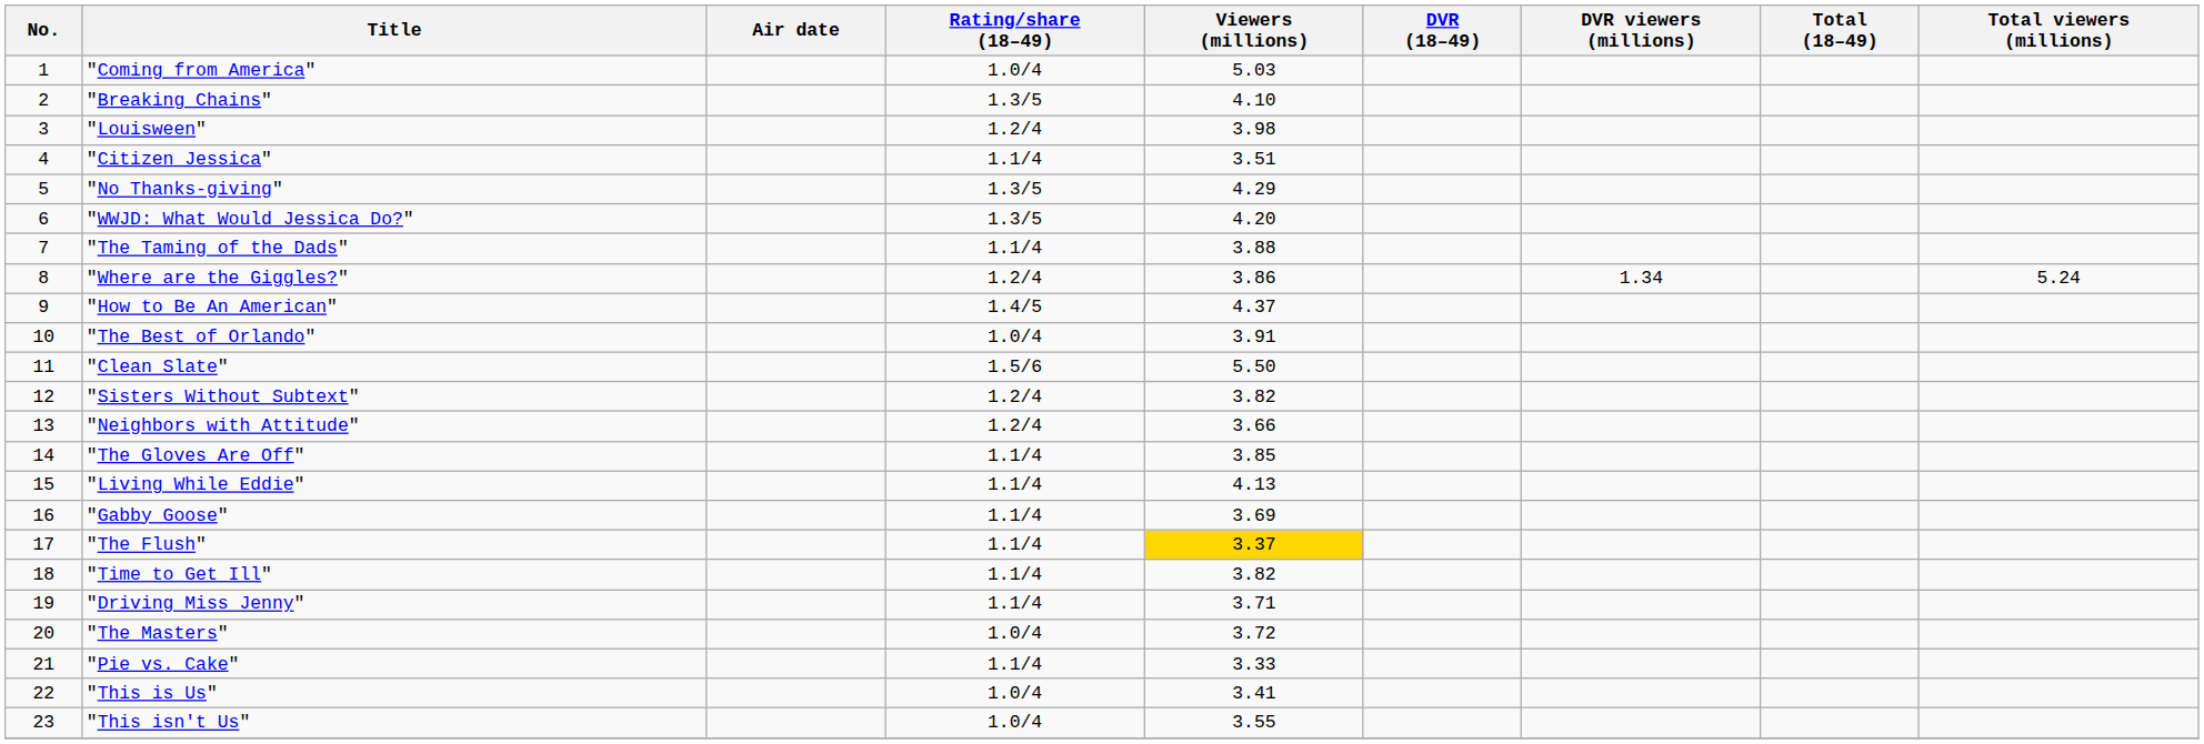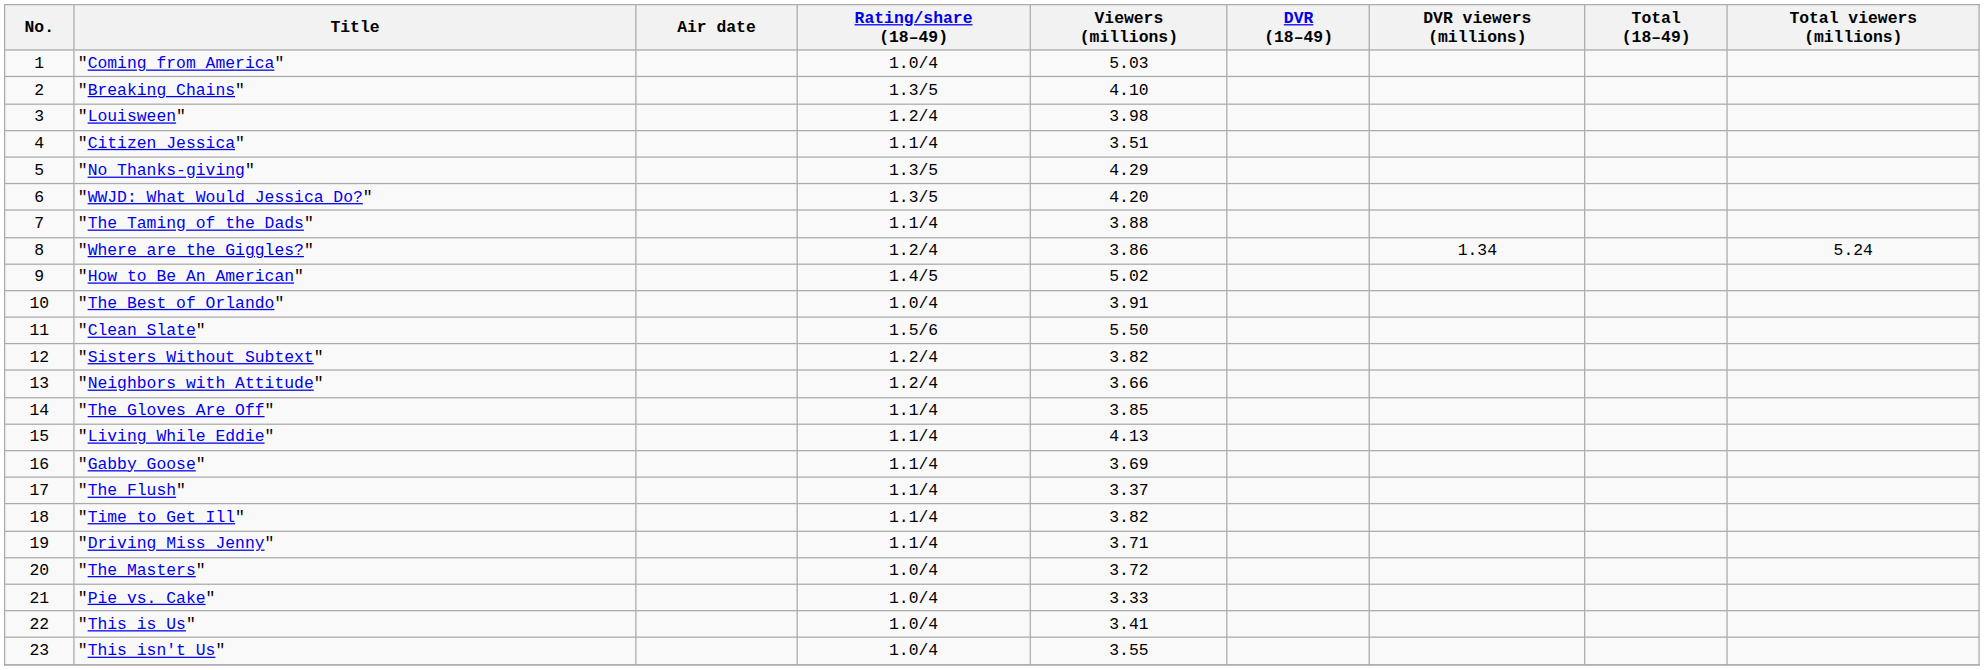"How to Be An American" | Viewers (millions): 4.37 -> 5.02
"The Flush" | Viewers (millions): gold background -> no background
"Pie vs. Cake" | Rating/share (18–49): 1.1/4 -> 1.0/4
